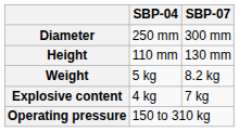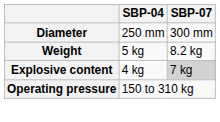- row: Height | 110 mm | 130 mm
Explosive content | SBP-07: no background -> lightgrey background
